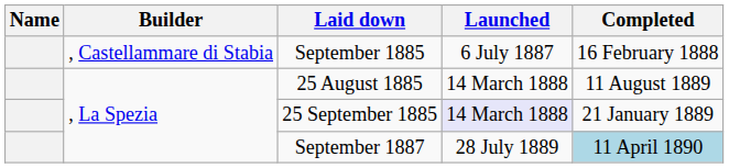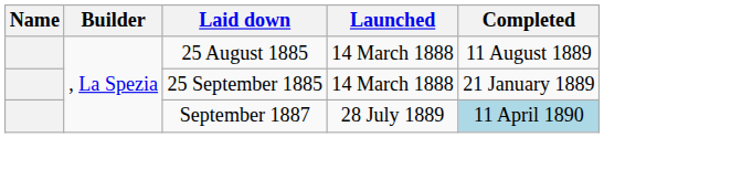- row: , Castellammare di Stabia | September 1885 | 6 July 1887 | 16 February 1888
25 September 1885 | Launched: lavender background -> no background
